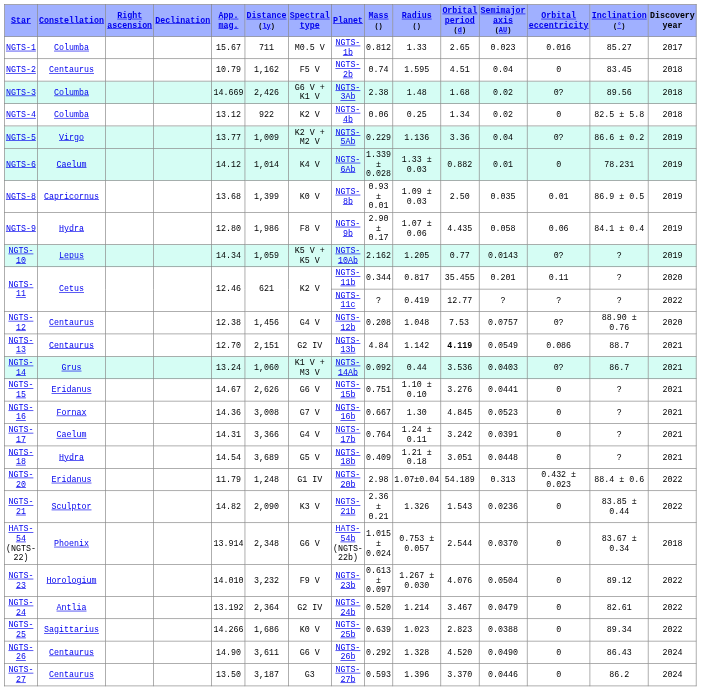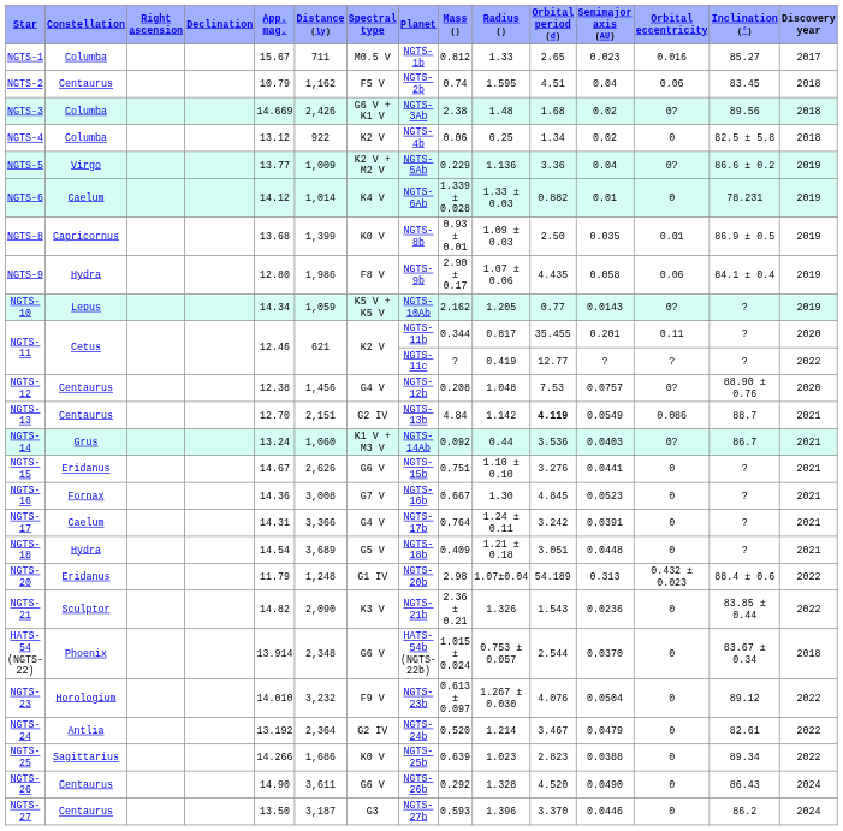NGTS-2 | Orbital eccentricity: 0 -> 0.06
